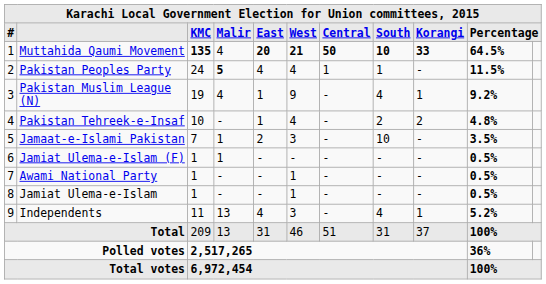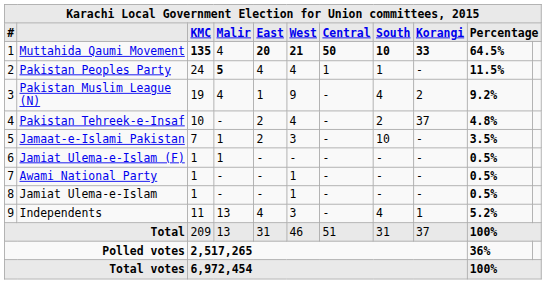Pakistan Muslim League (N) | Korangi: 1 -> 2
Pakistan Tehreek-e-Insaf | East: 1 -> 2
Pakistan Tehreek-e-Insaf | Korangi: 2 -> 37
